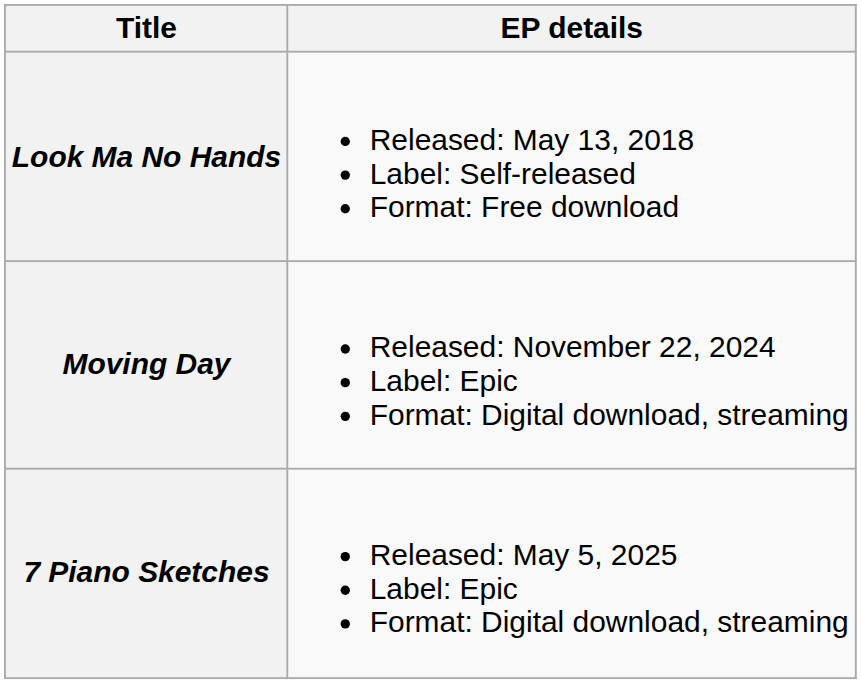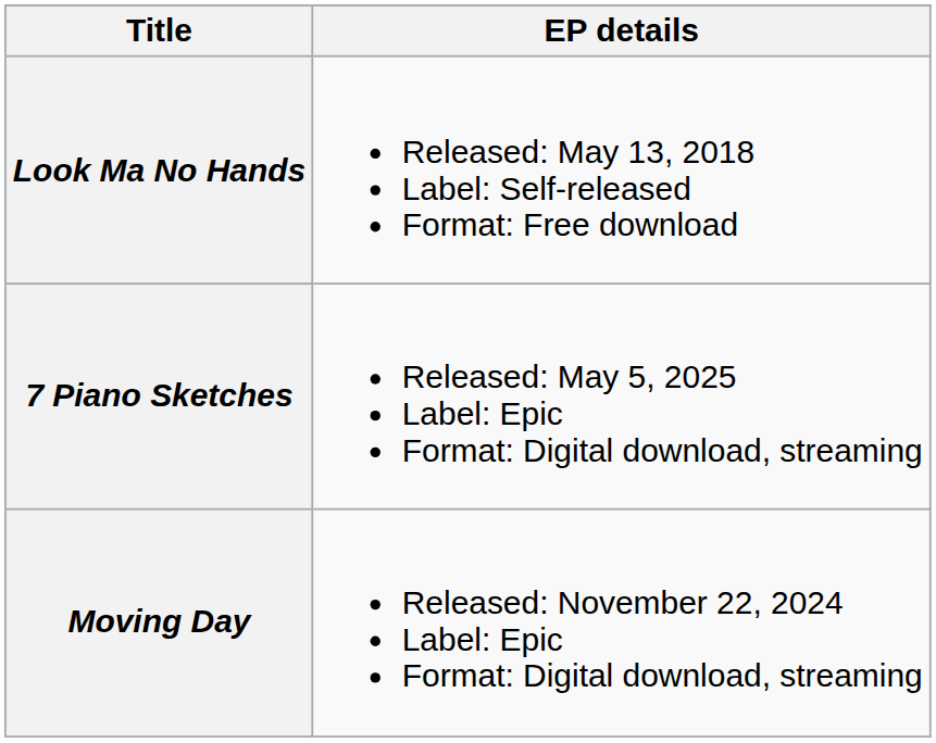rows swapped: Moving Day <-> 7 Piano Sketches
